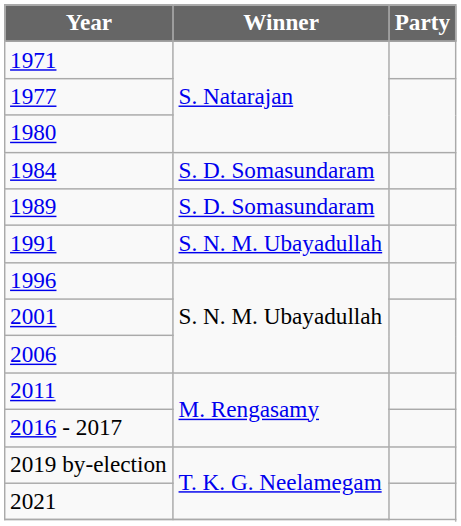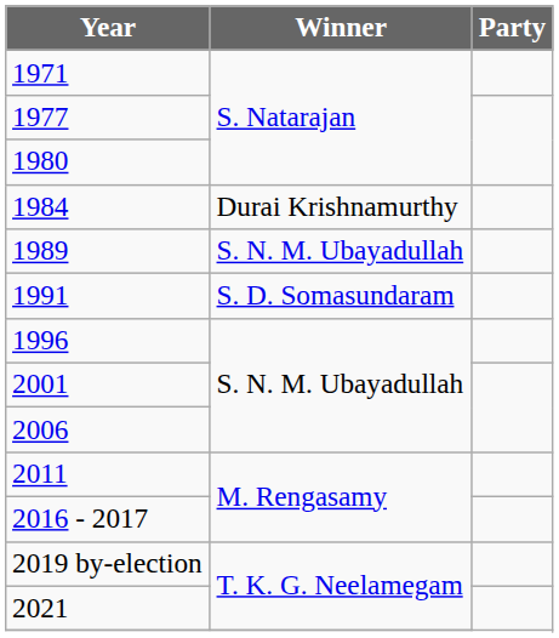1984 | Winner: S. D. Somasundaram -> Durai Krishnamurthy
1989 | Winner: S. D. Somasundaram -> S. N. M. Ubayadullah
1991 | Winner: S. N. M. Ubayadullah -> S. D. Somasundaram
